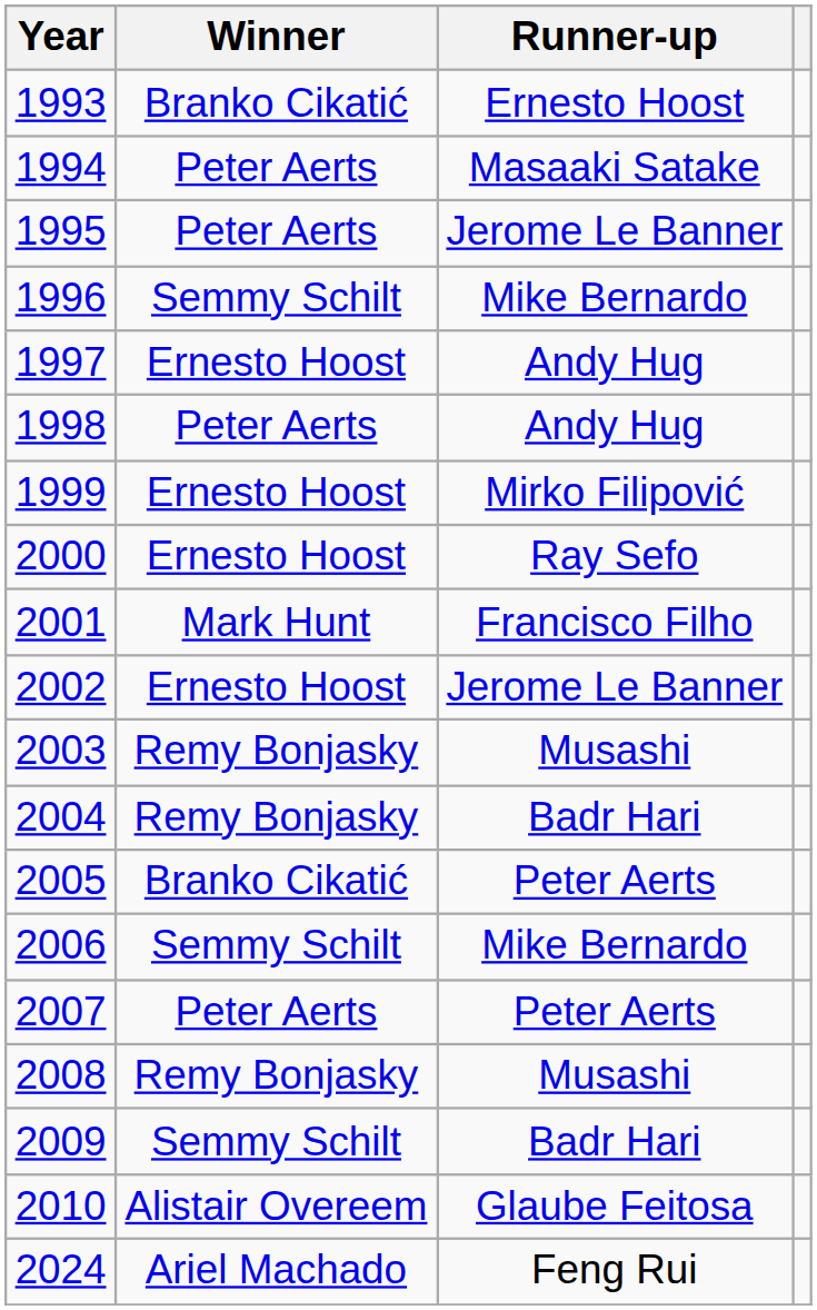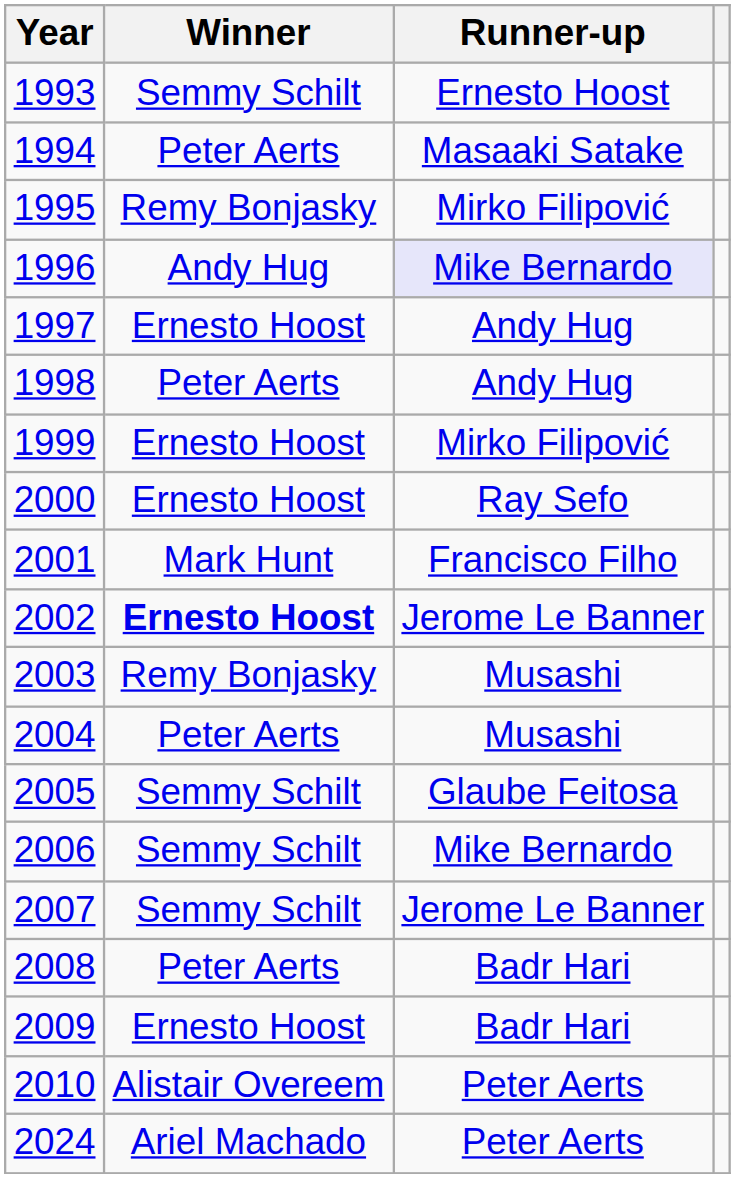1993 | Winner: Branko Cikatić -> Semmy Schilt
1995 | Winner: Peter Aerts -> Remy Bonjasky
1995 | Runner-up: Jerome Le Banner -> Mirko Filipović
1996 | Winner: Semmy Schilt -> Andy Hug
1996 | Runner-up: no background -> lavender background
2002 | Winner: normal -> bold
2004 | Winner: Remy Bonjasky -> Peter Aerts
2004 | Runner-up: Badr Hari -> Musashi
2005 | Winner: Branko Cikatić -> Semmy Schilt
2005 | Runner-up: Peter Aerts -> Glaube Feitosa
2007 | Winner: Peter Aerts -> Semmy Schilt
2007 | Runner-up: Peter Aerts -> Jerome Le Banner
2008 | Winner: Remy Bonjasky -> Peter Aerts
2008 | Runner-up: Musashi -> Badr Hari
2009 | Winner: Semmy Schilt -> Ernesto Hoost
2010 | Runner-up: Glaube Feitosa -> Peter Aerts
2024 | Runner-up: Feng Rui -> Peter Aerts
